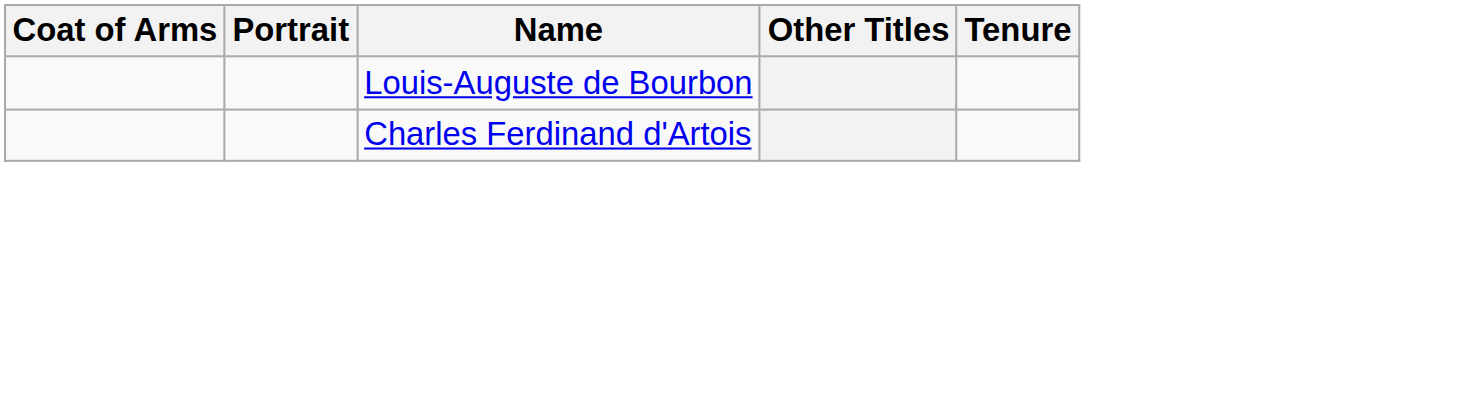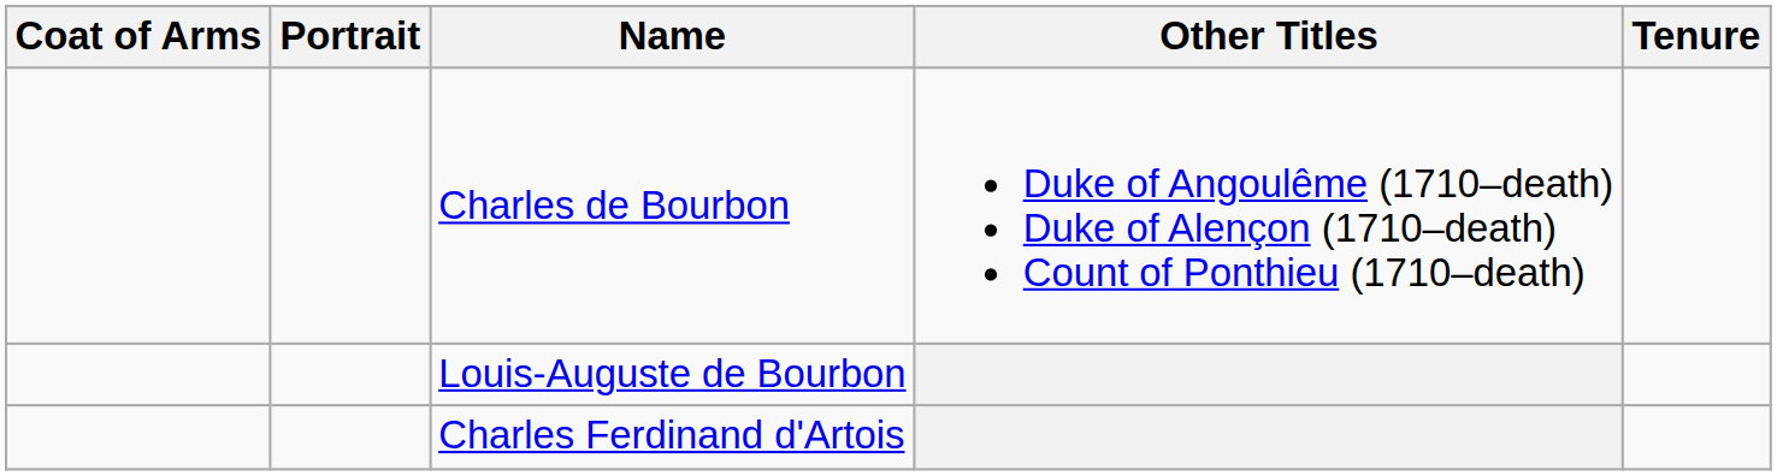+ row: Charles de Bourbon | Duke of Angoulême (1710–death) Duke of Alençon (1710–death) Count of Ponthieu (1710–death)
